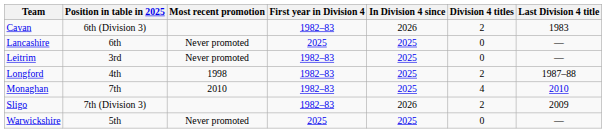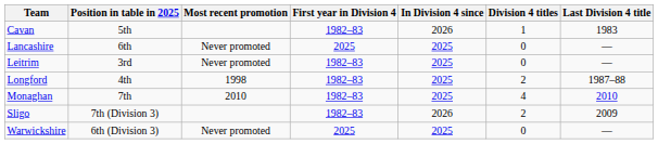Cavan | Position in table in 2025: 6th (Division 3) -> 5th
Cavan | Division 4 titles: 2 -> 1
Warwickshire | Position in table in 2025: 5th -> 6th (Division 3)
